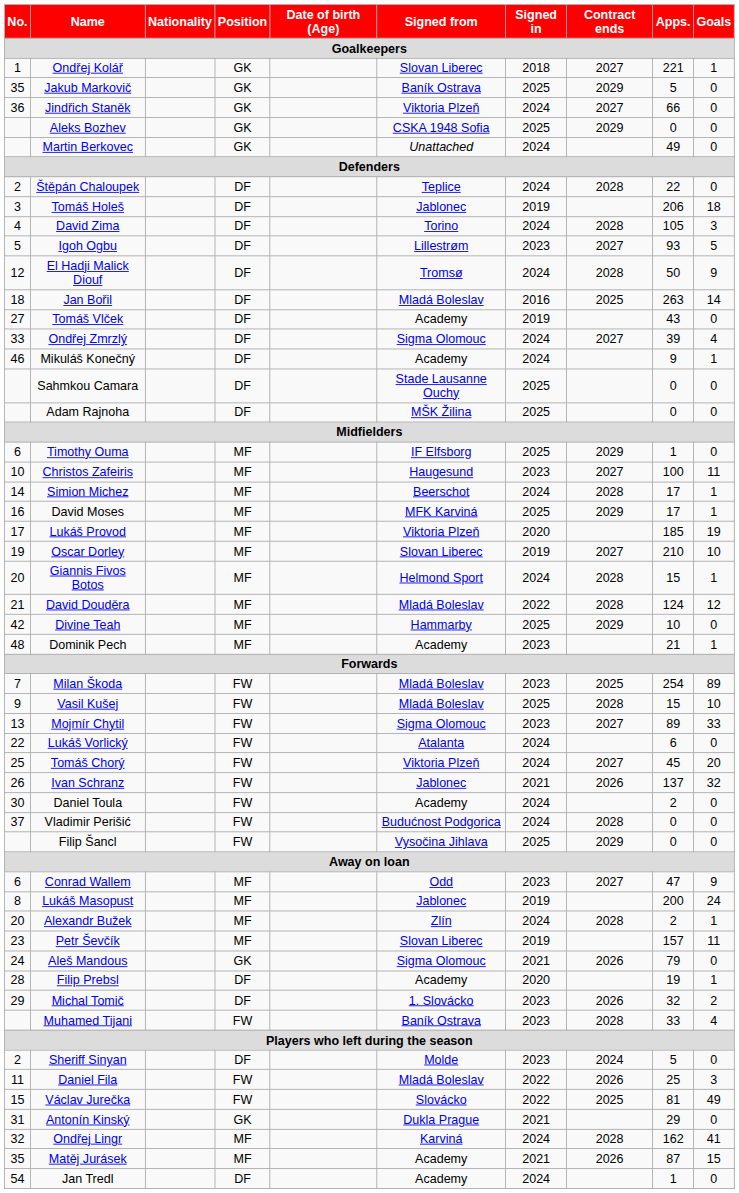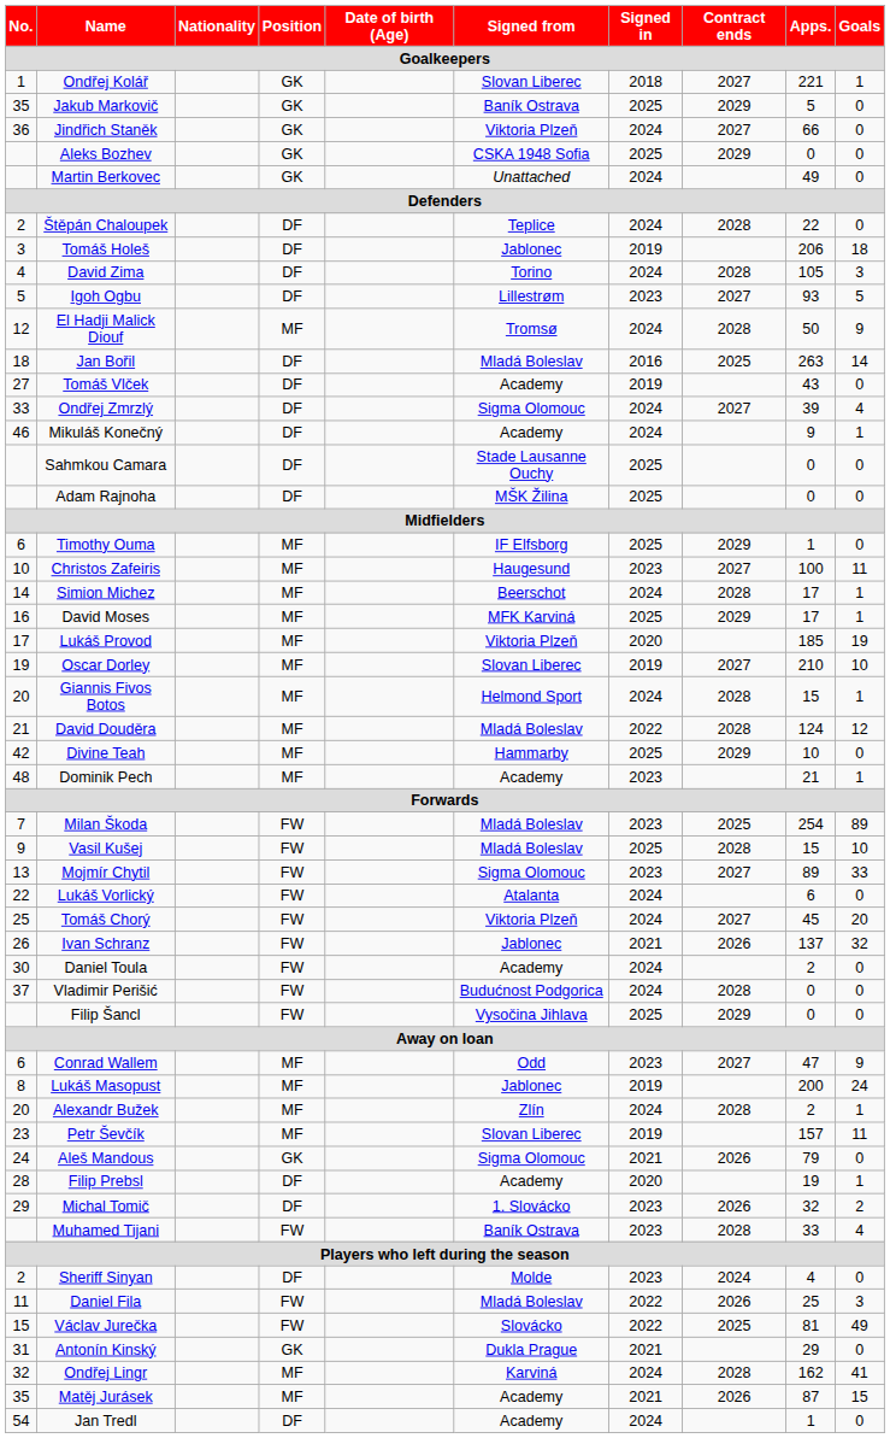El Hadji Malick Diouf | Position: DF -> MF
Sheriff Sinyan | Apps.: 5 -> 4
